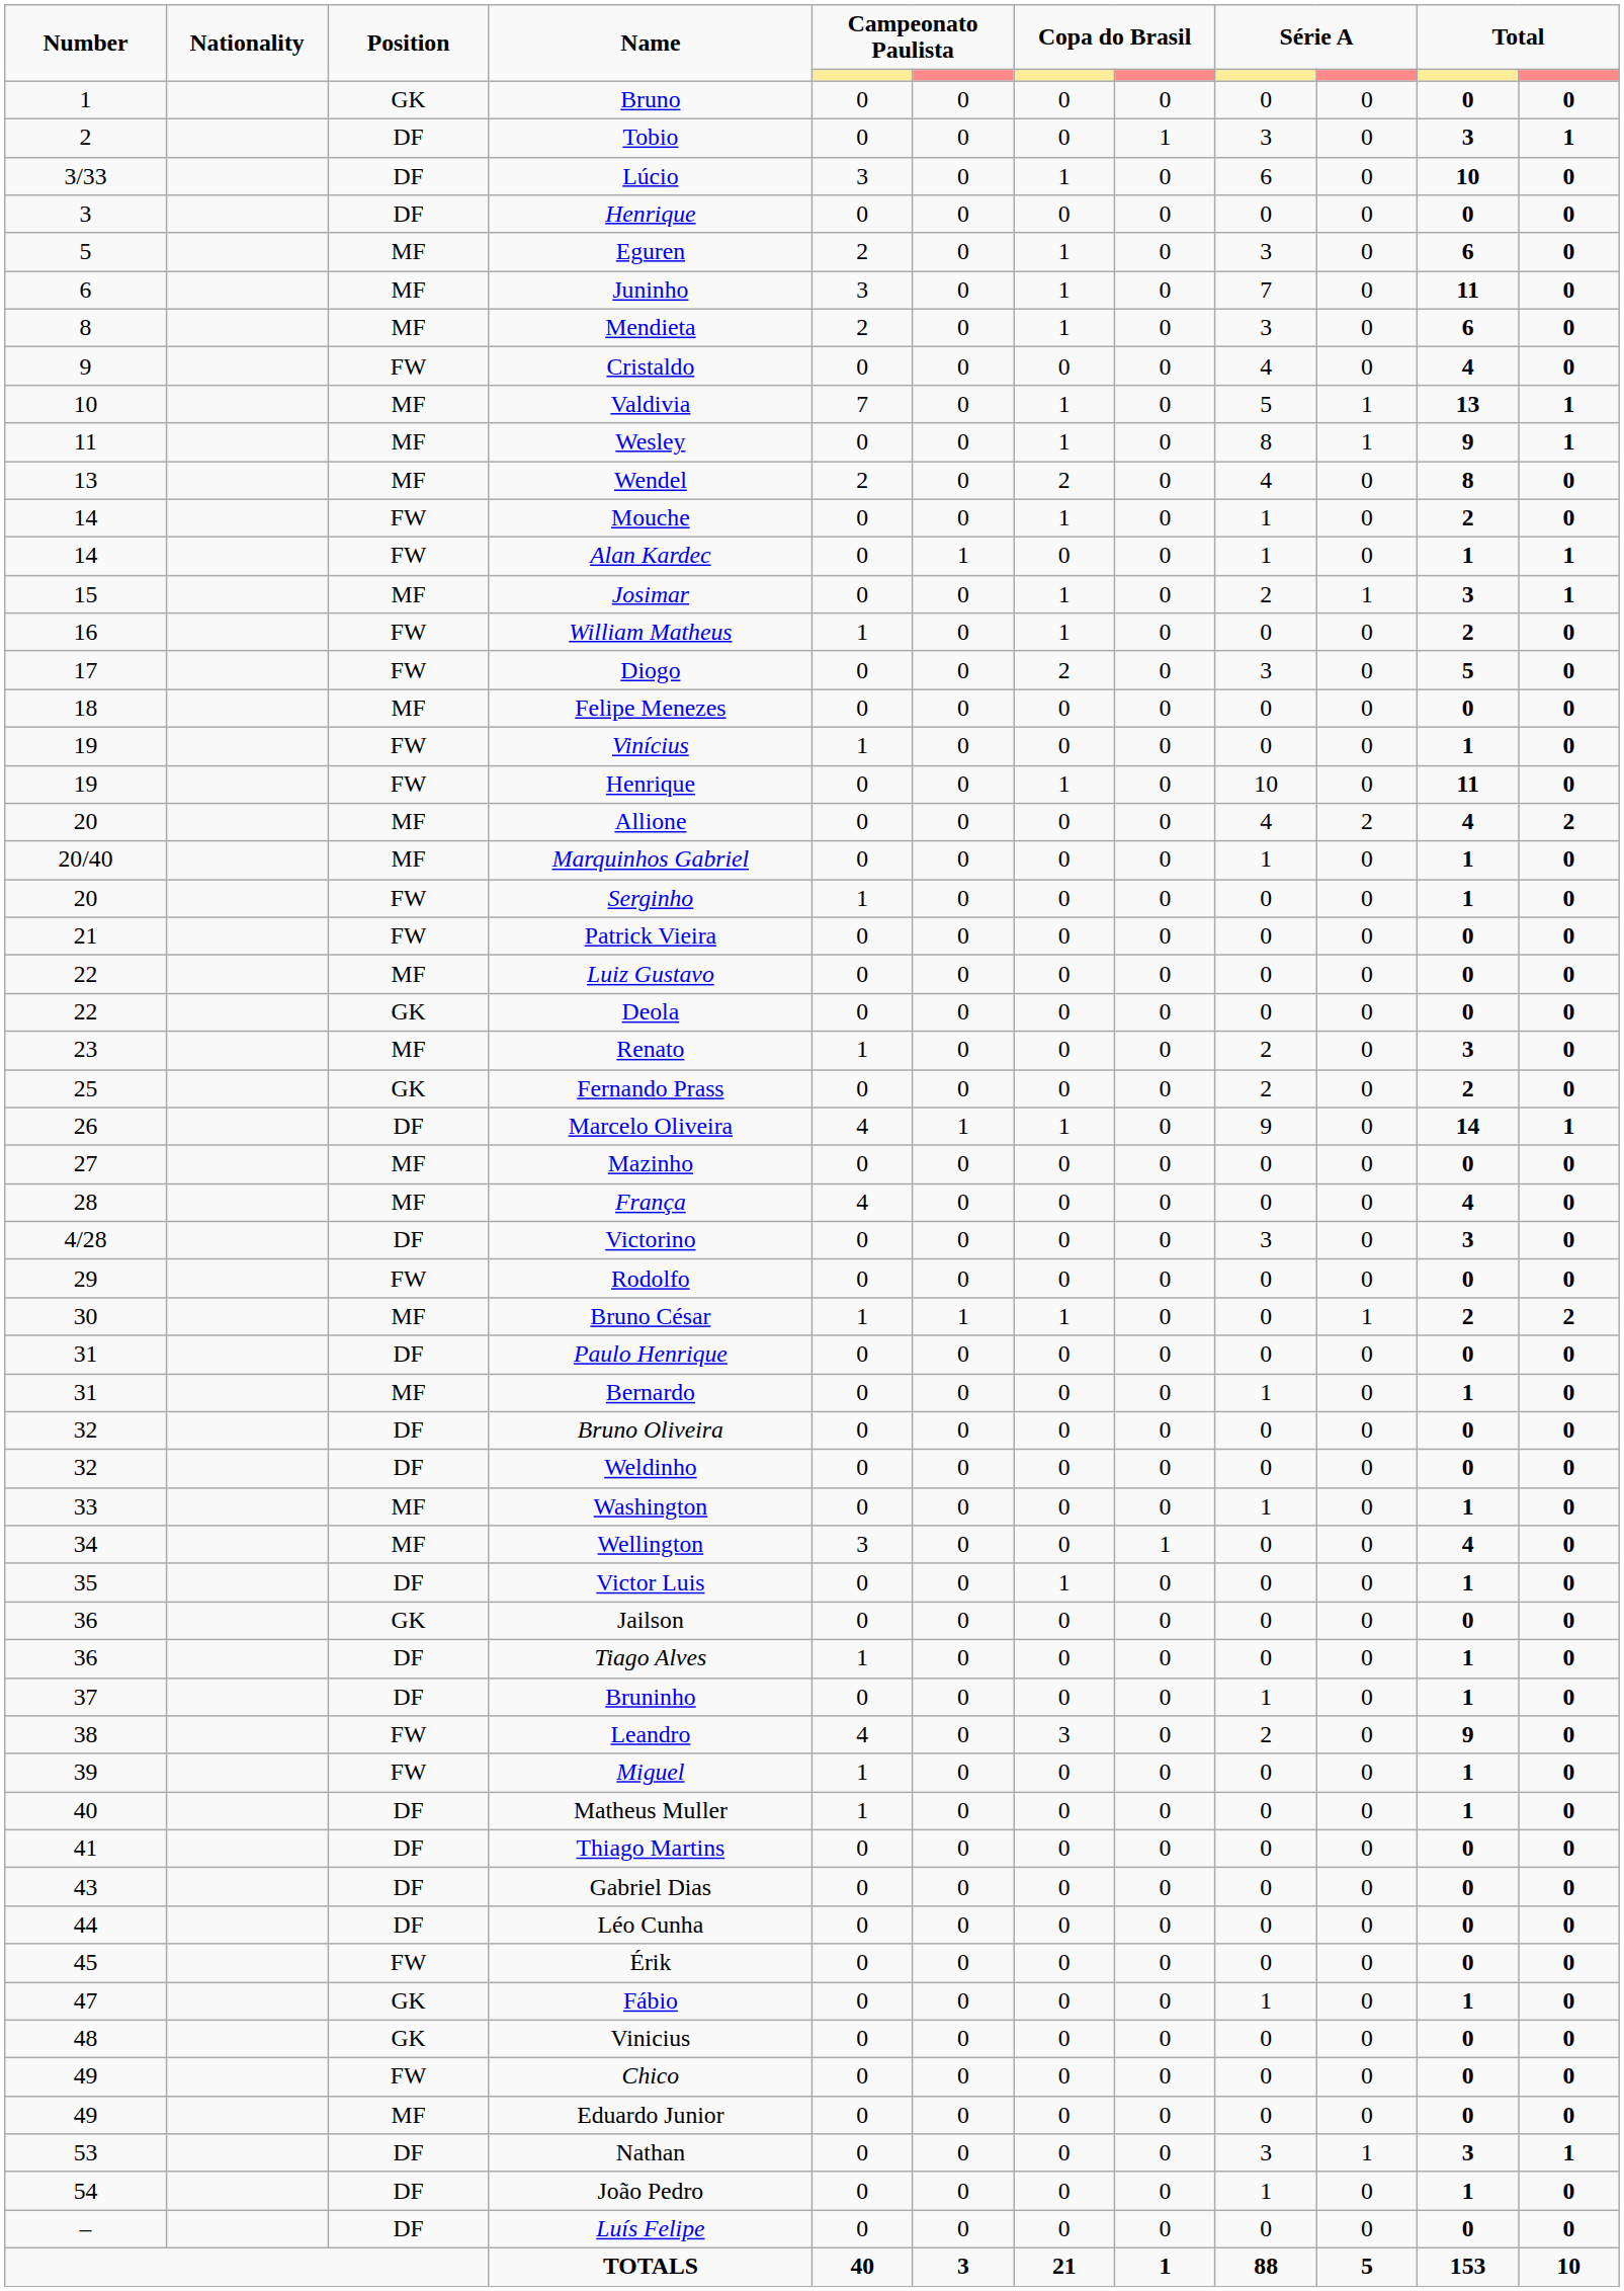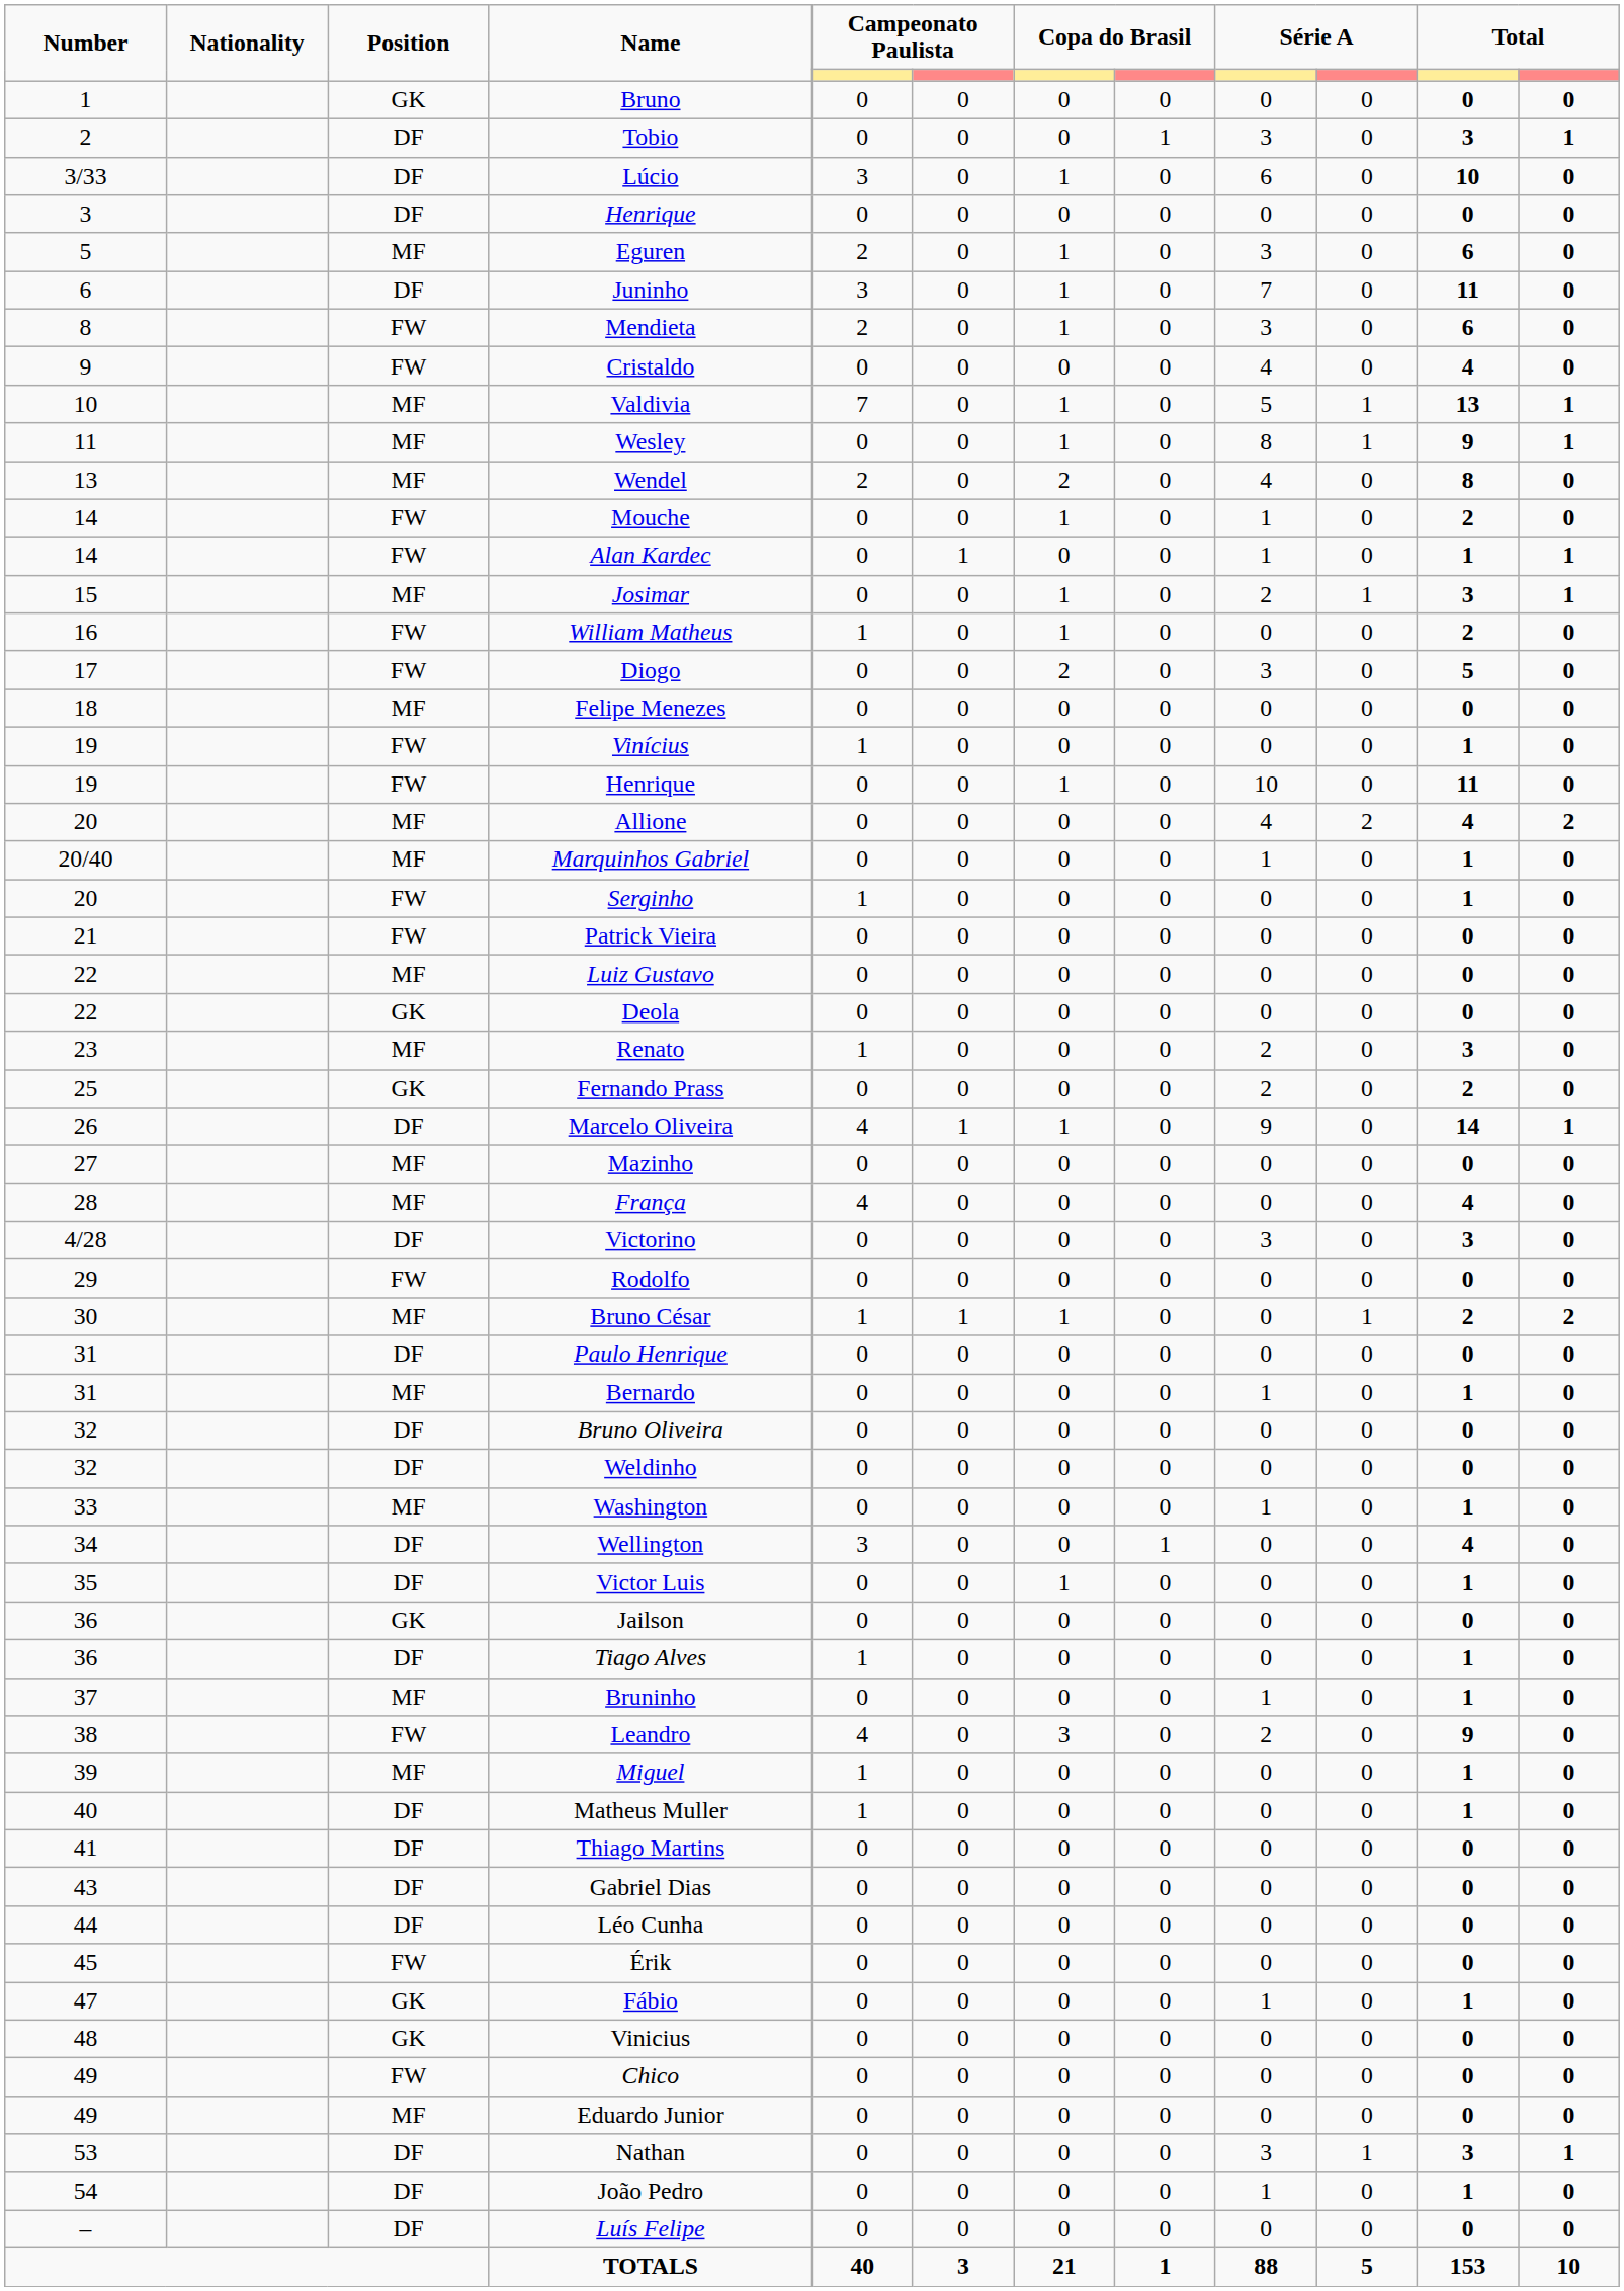Juninho | Position: MF -> DF
Mendieta | Position: MF -> FW
Wellington | Position: MF -> DF
Bruninho | Position: DF -> MF
Miguel | Position: FW -> MF
